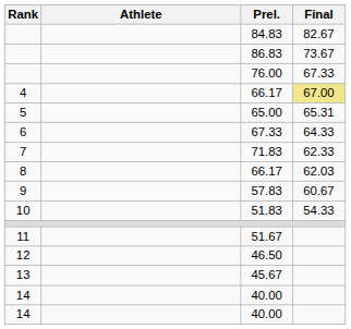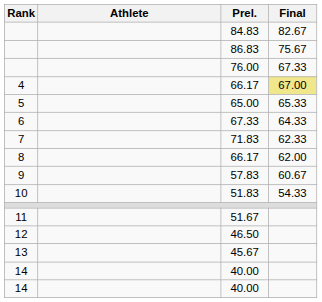86.83 | Final: 73.67 -> 75.67
65.00 | Final: 65.31 -> 65.33
8 / 66.17 | Final: 62.03 -> 62.00
